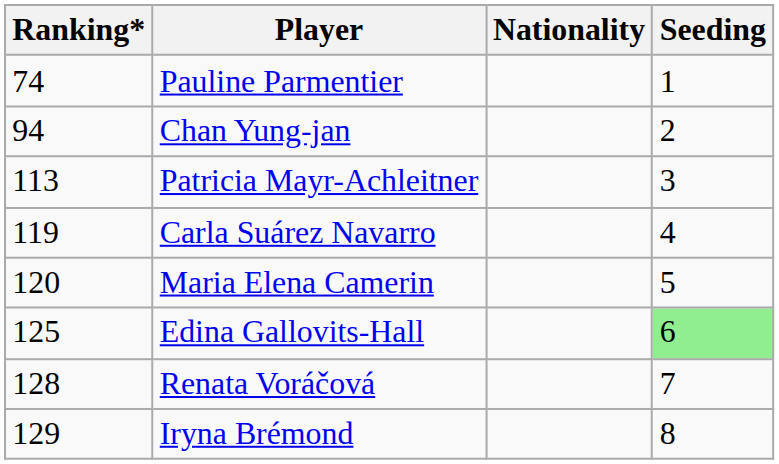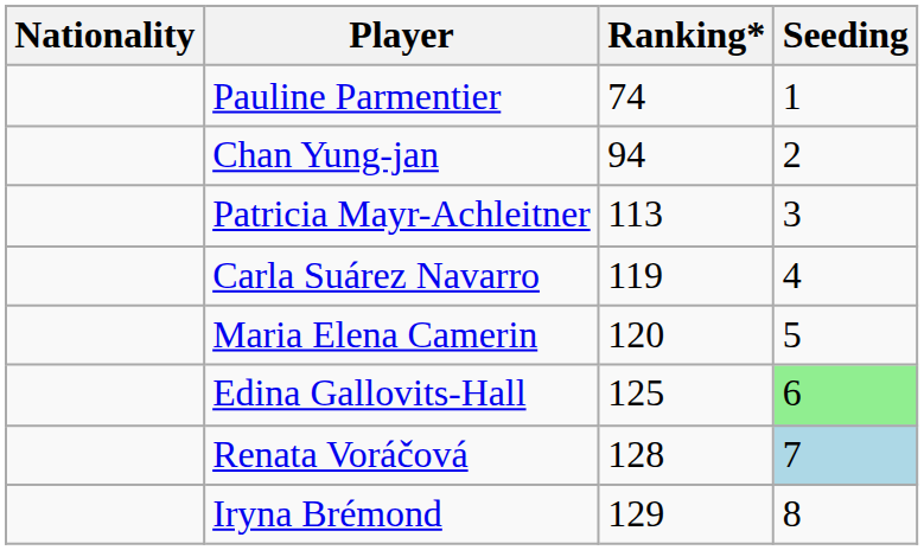columns swapped: Nationality <-> Ranking*
Renata Voráčová | Seeding: no background -> lightblue background
